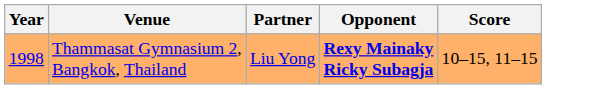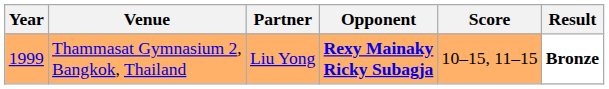+ column: Result | Bronze
Thammasat Gymnasium 2, Bangkok, Thailand | Year: 1998 -> 1999
